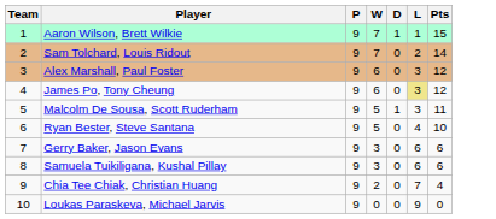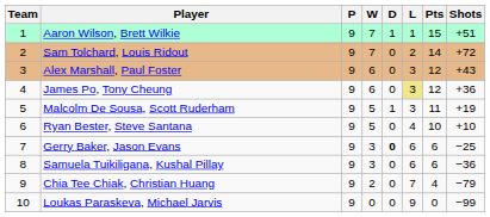+ column: Shots | +51 | +72 | +43 | +36 | +19 | +10 | −25 | −36 | −79 | −99
Gerry Baker, Jason Evans | D: normal -> bold
